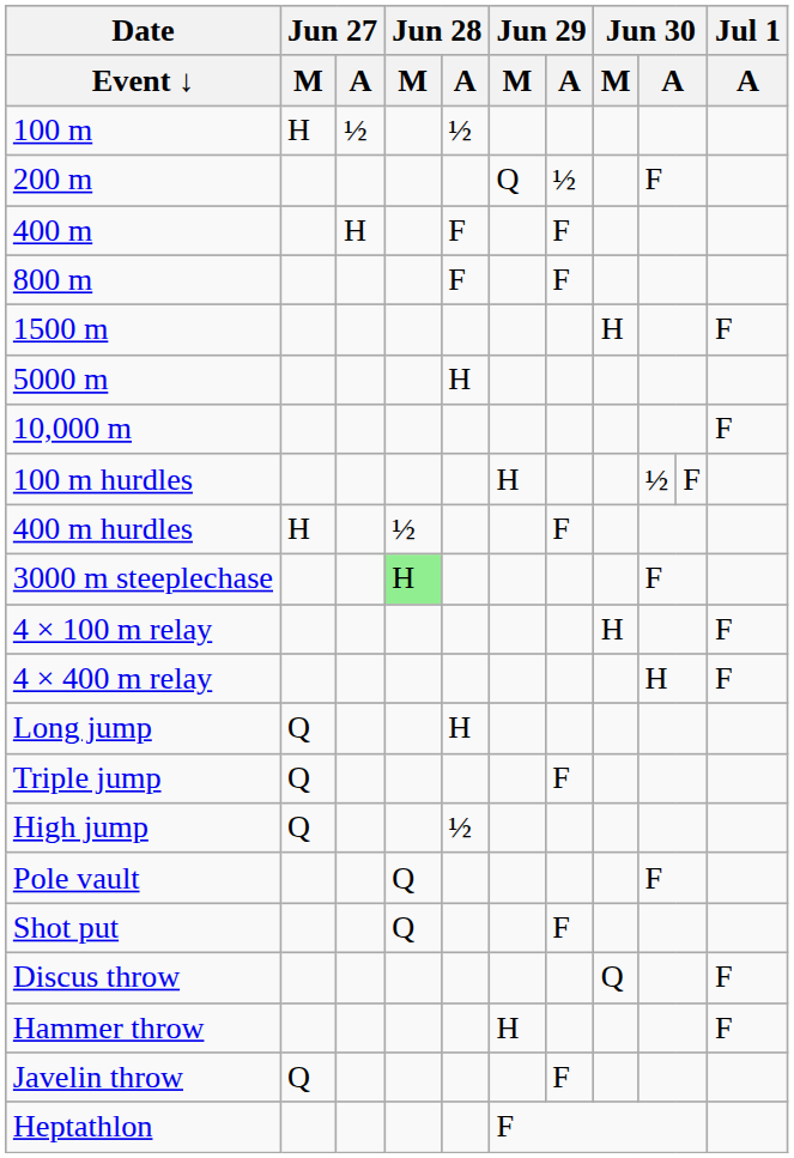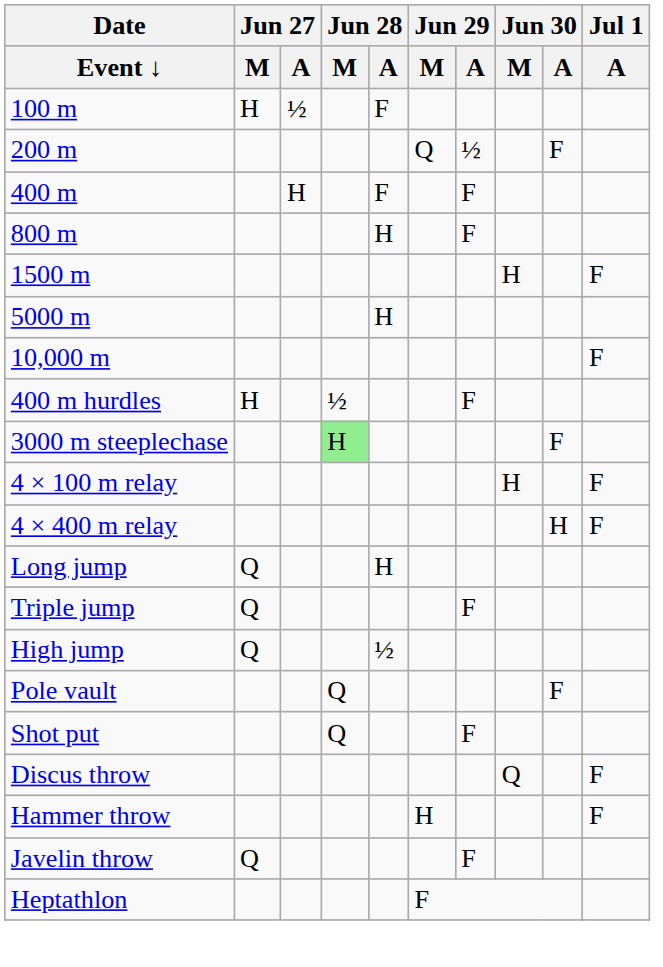100 m | Jun 28 / A: ½ -> F
800 m | Jun 28 / A: F -> H
- row: 100 m hurdles | H | ½ | F
